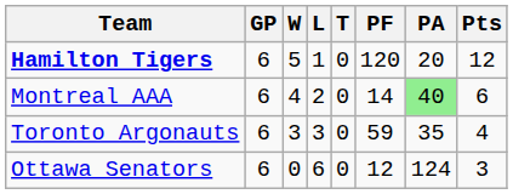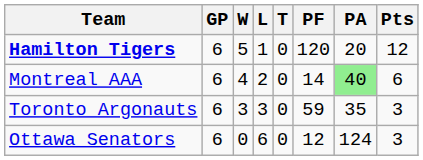Toronto Argonauts | Pts: 4 -> 3
